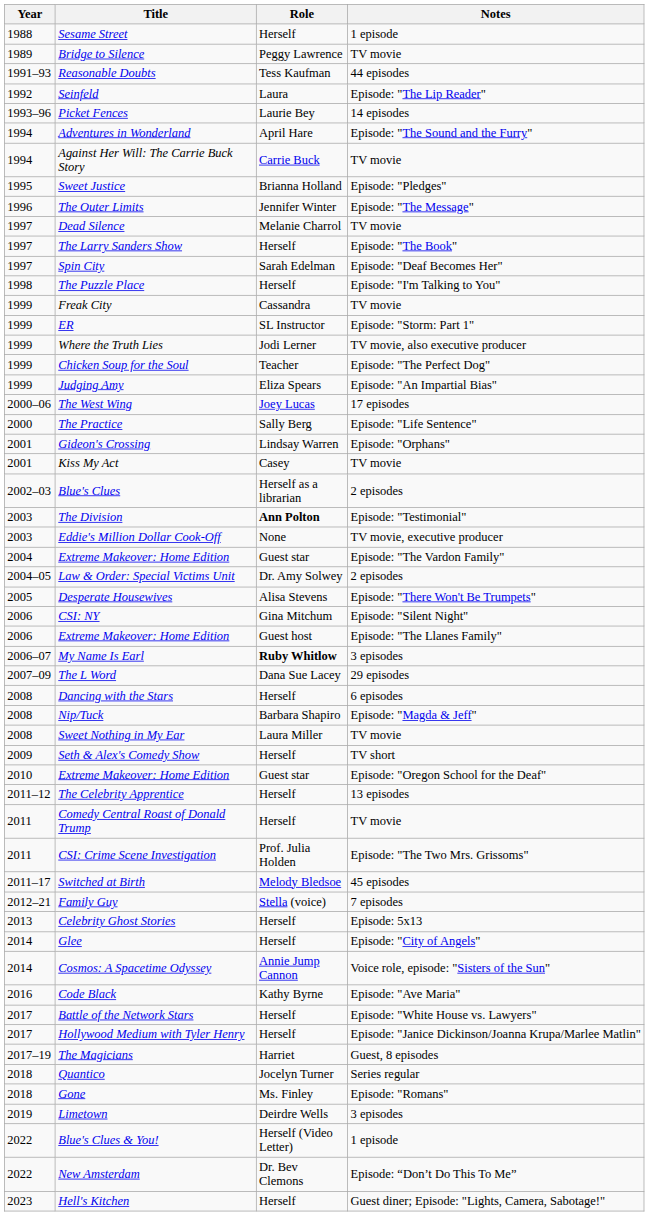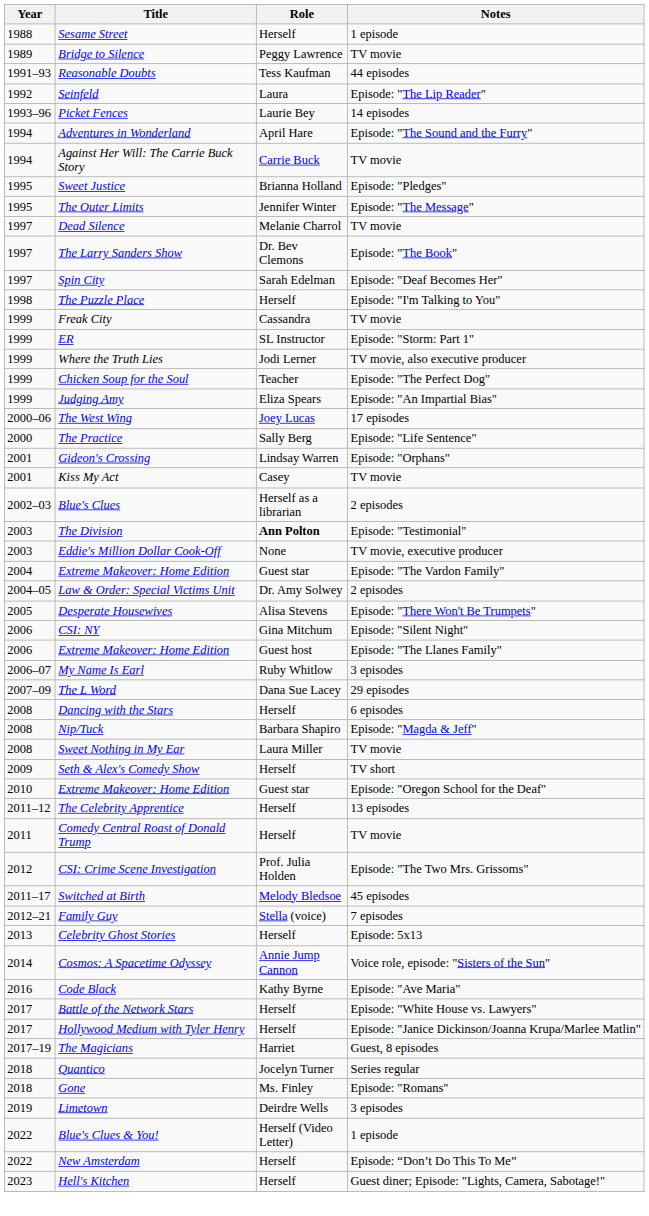The Outer Limits | Year: 1996 -> 1995
The Larry Sanders Show | Role: Herself -> Dr. Bev Clemons
My Name Is Earl | Role: bold -> normal
CSI: Crime Scene Investigation | Year: 2011 -> 2012
- row: 2014 | Glee | Herself | Episode: "City of Angels"
New Amsterdam | Role: Dr. Bev Clemons -> Herself
